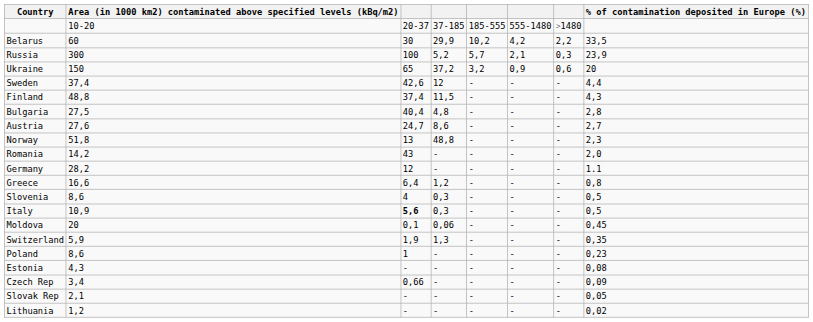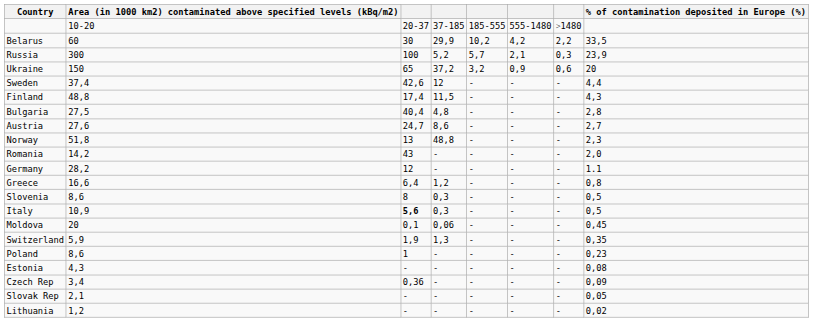Finland | column 3: 37,4 -> 17,4
Slovenia | column 3: 4 -> 8
Czech Rep | column 3: 0,66 -> 0,36
